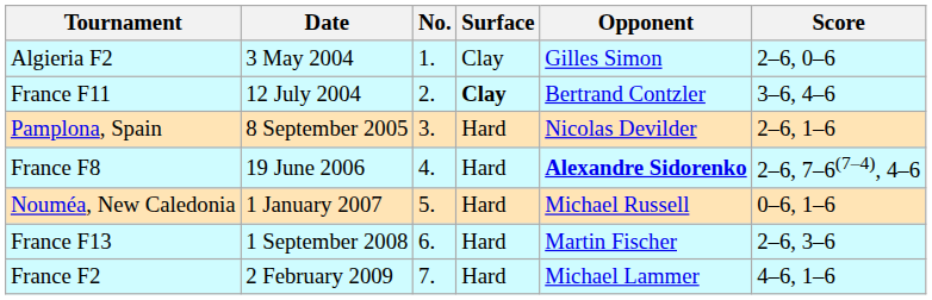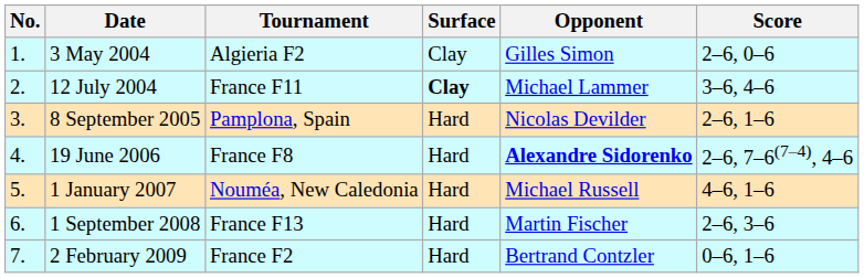columns swapped: No. <-> Tournament
12 July 2004 | Opponent: Bertrand Contzler -> Michael Lammer
1 January 2007 | Score: 0–6, 1–6 -> 4–6, 1–6
2 February 2009 | Opponent: Michael Lammer -> Bertrand Contzler
2 February 2009 | Score: 4–6, 1–6 -> 0–6, 1–6
